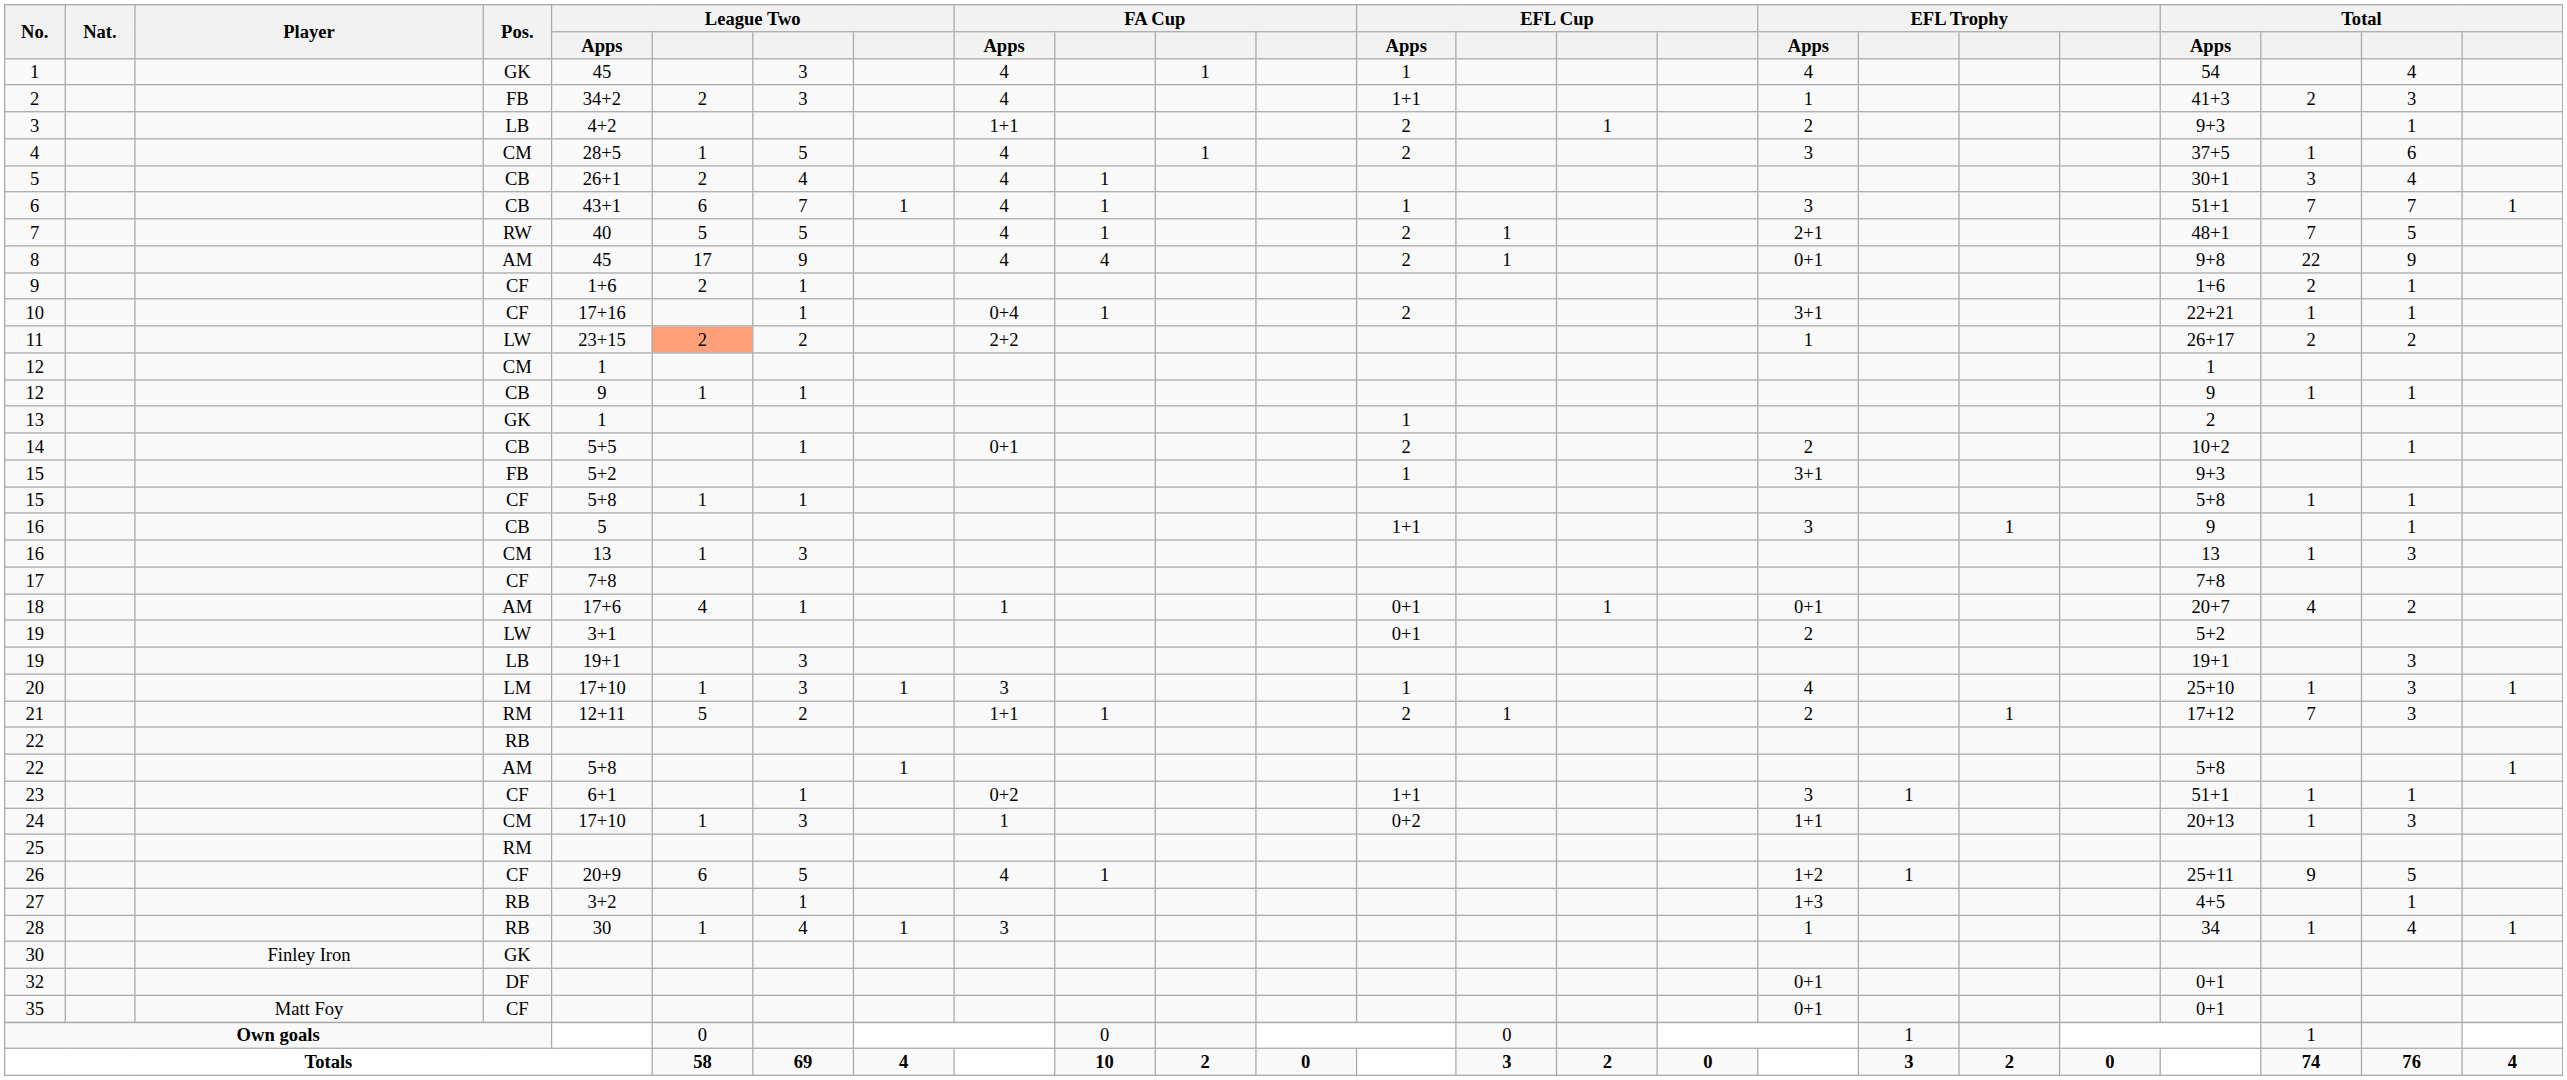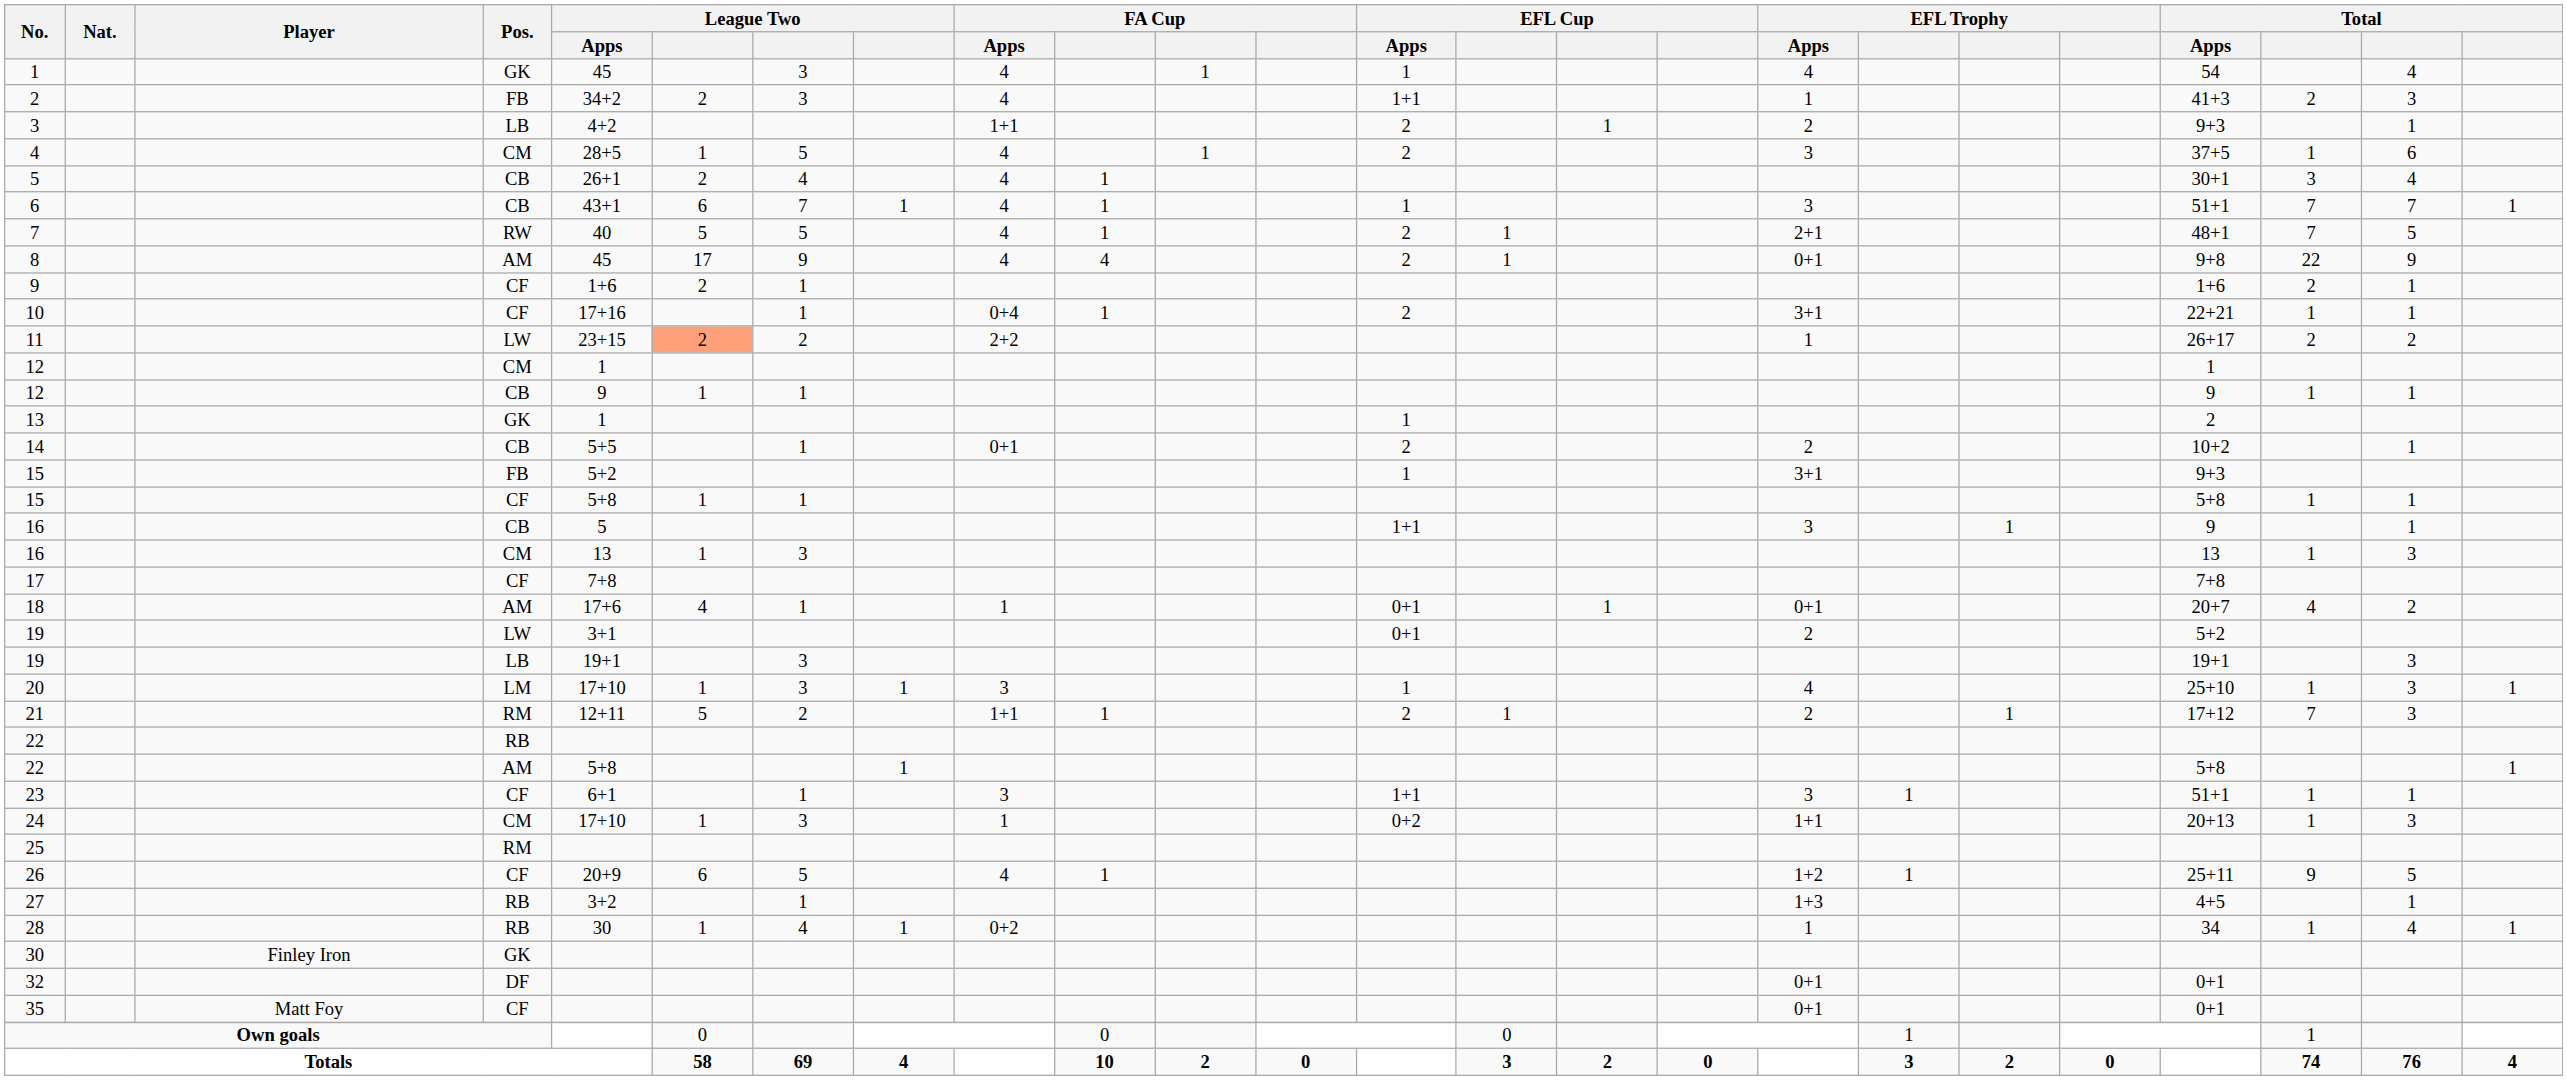23 | FA Cup / Apps: 0+2 -> 3
28 | FA Cup / Apps: 3 -> 0+2
